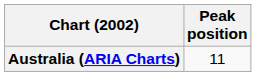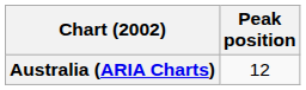Australia (ARIA Charts) | Peak position: 11 -> 12
